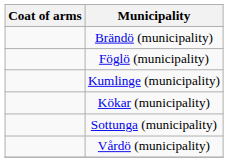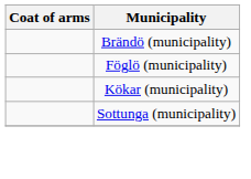- row: Kumlinge (municipality)
- row: Vårdö (municipality)
